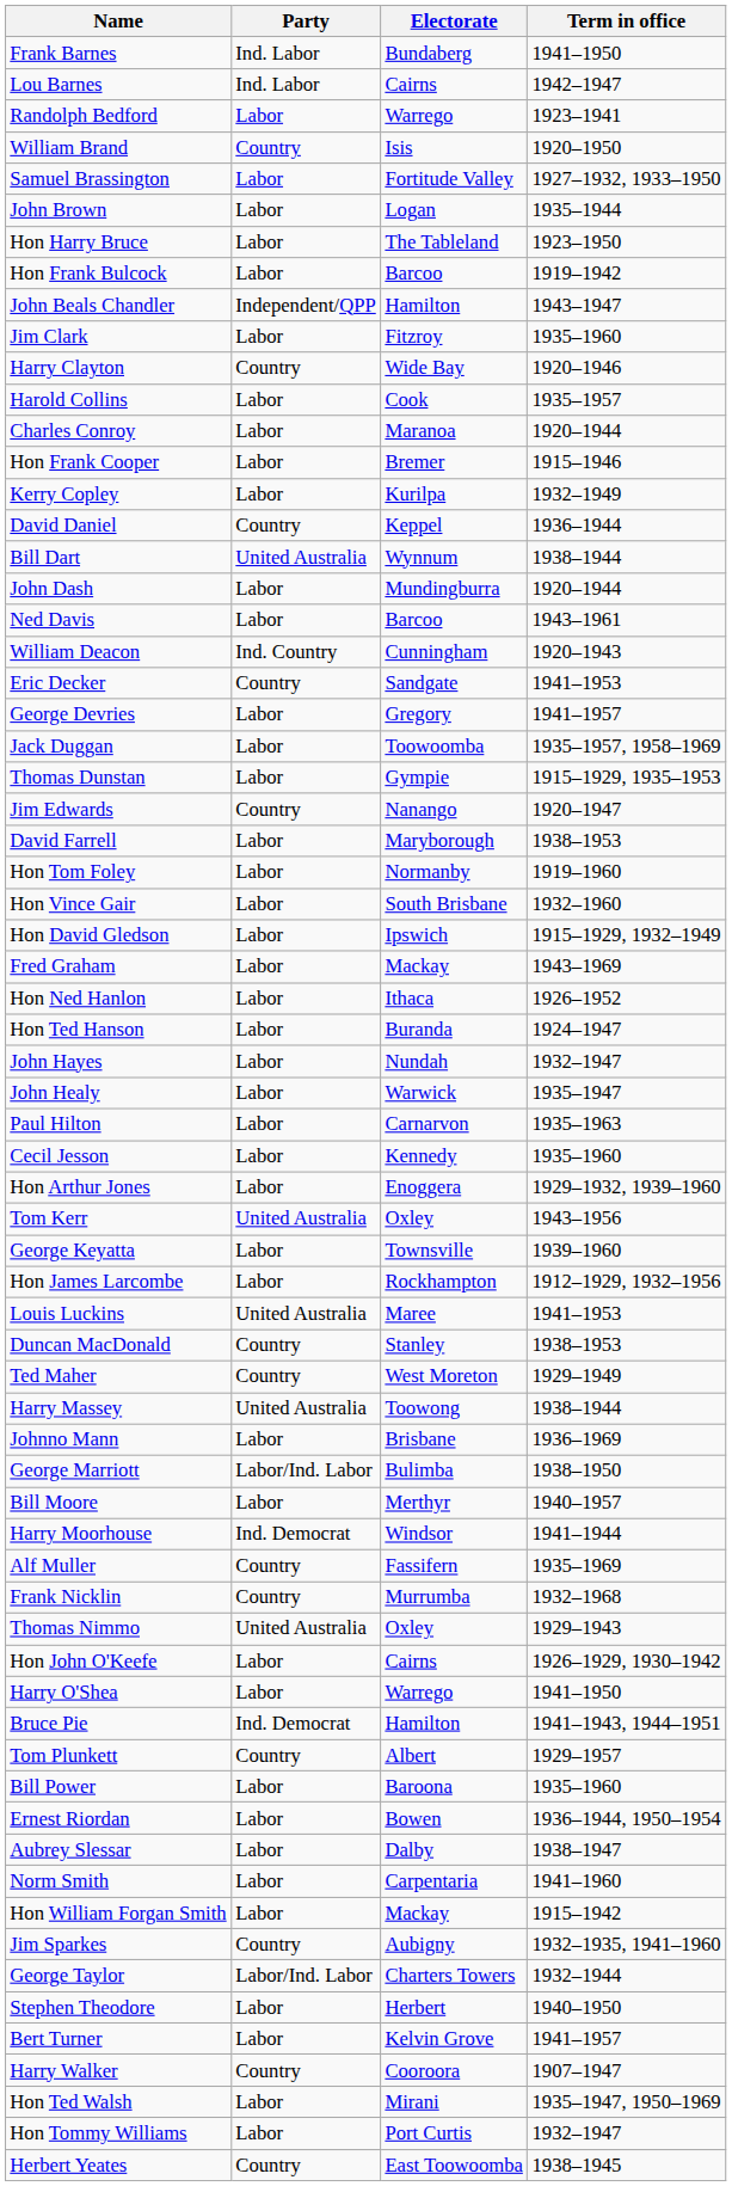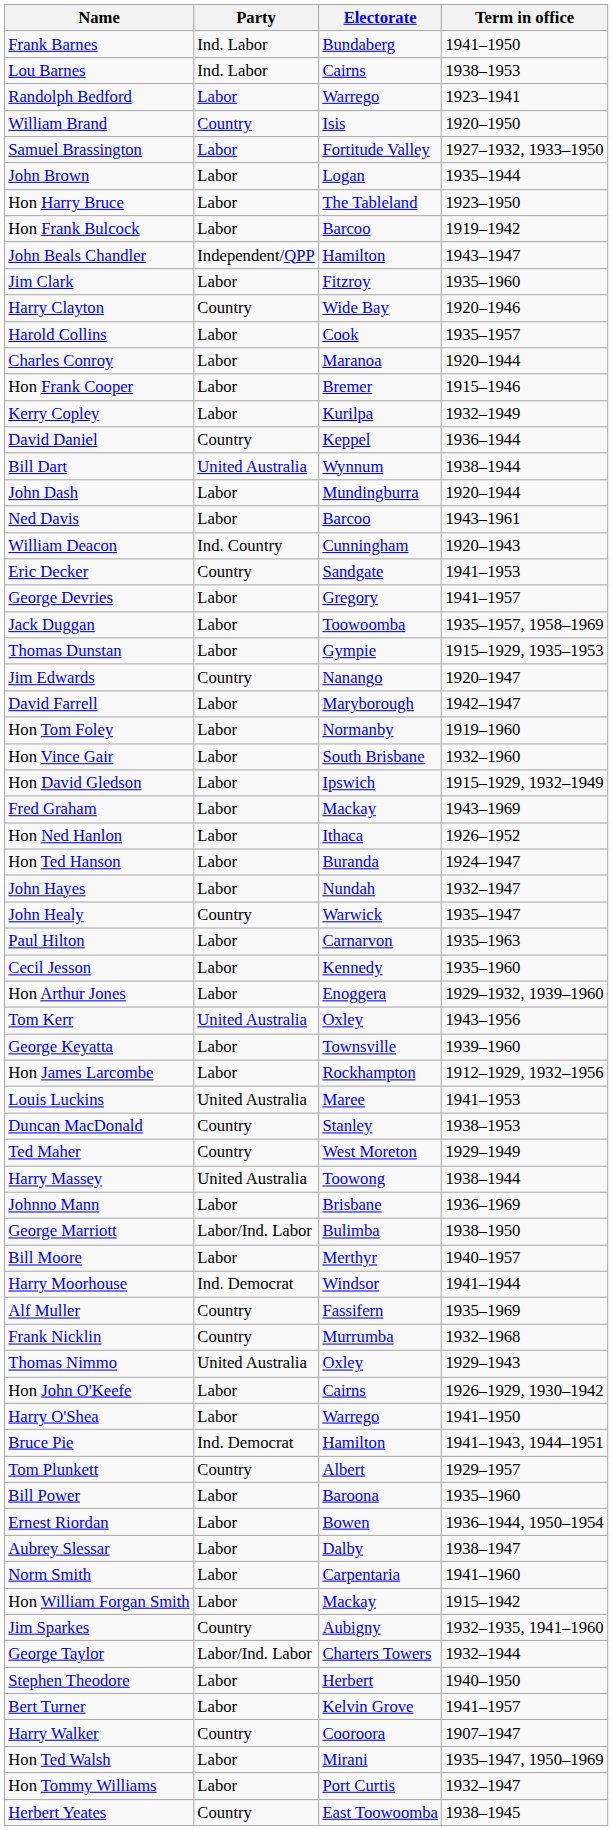Lou Barnes | Term in office: 1942–1947 -> 1938–1953
David Farrell | Term in office: 1938–1953 -> 1942–1947
John Healy | Party: Labor -> Country
